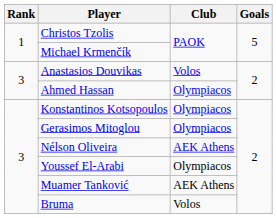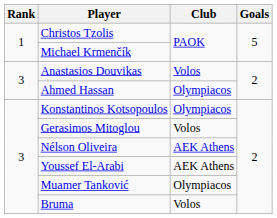Gerasimos Mitoglou | Club: Olympiacos -> Volos
Youssef El-Arabi | Club: Olympiacos -> AEK Athens
Muamer Tanković | Club: AEK Athens -> Olympiacos
